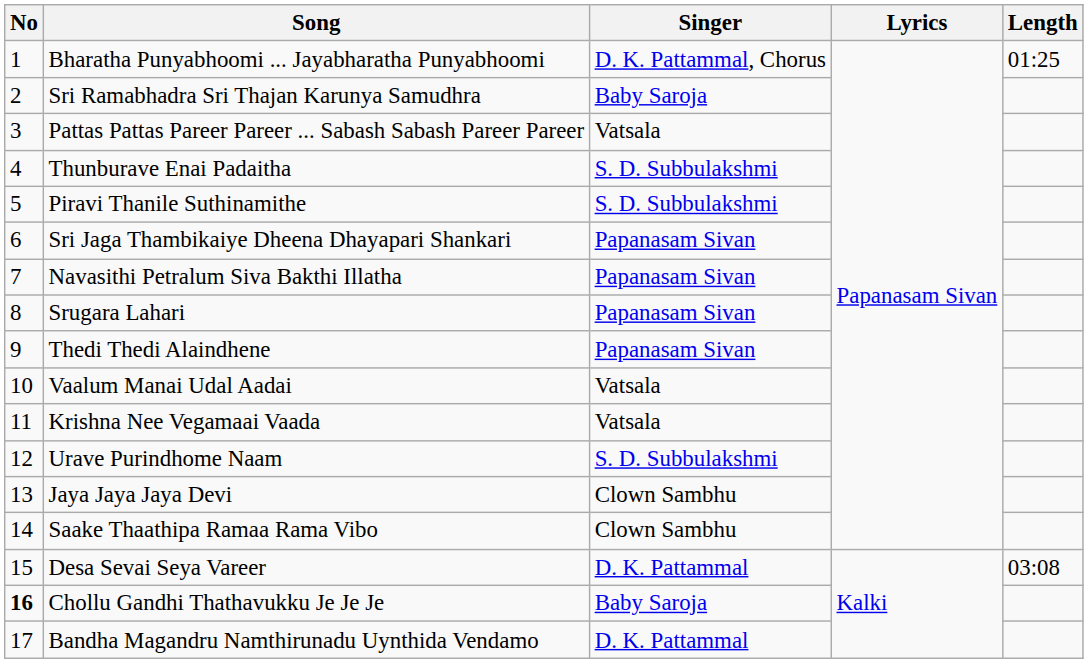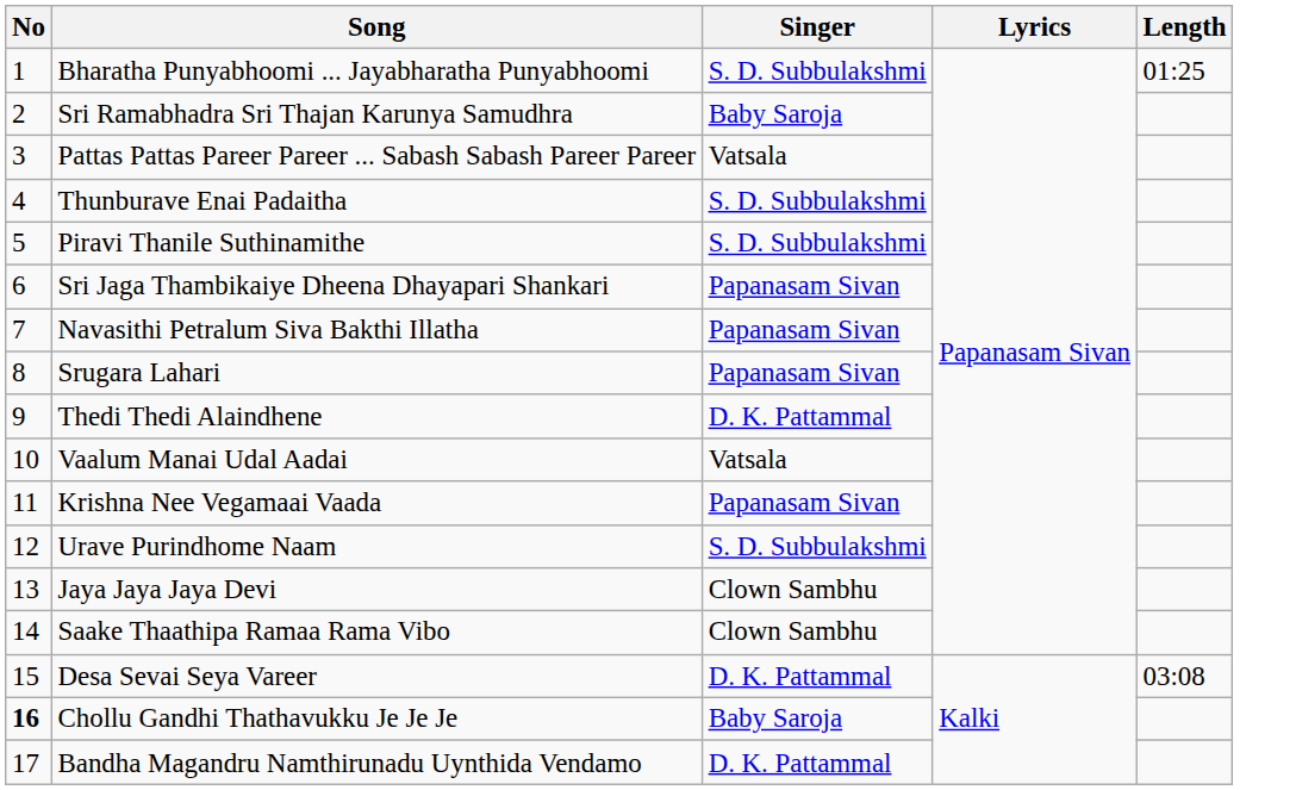Bharatha Punyabhoomi ... Jayabharatha Punyabhoomi | Singer: D. K. Pattammal, Chorus -> S. D. Subbulakshmi
Thedi Thedi Alaindhene | Singer: Papanasam Sivan -> D. K. Pattammal
Krishna Nee Vegamaai Vaada | Singer: Vatsala -> Papanasam Sivan
